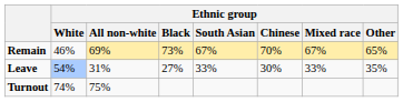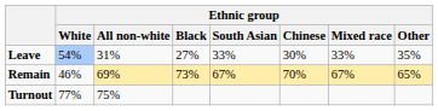rows swapped: Remain <-> Leave
Turnout | Ethnic group / White: 74% -> 77%
